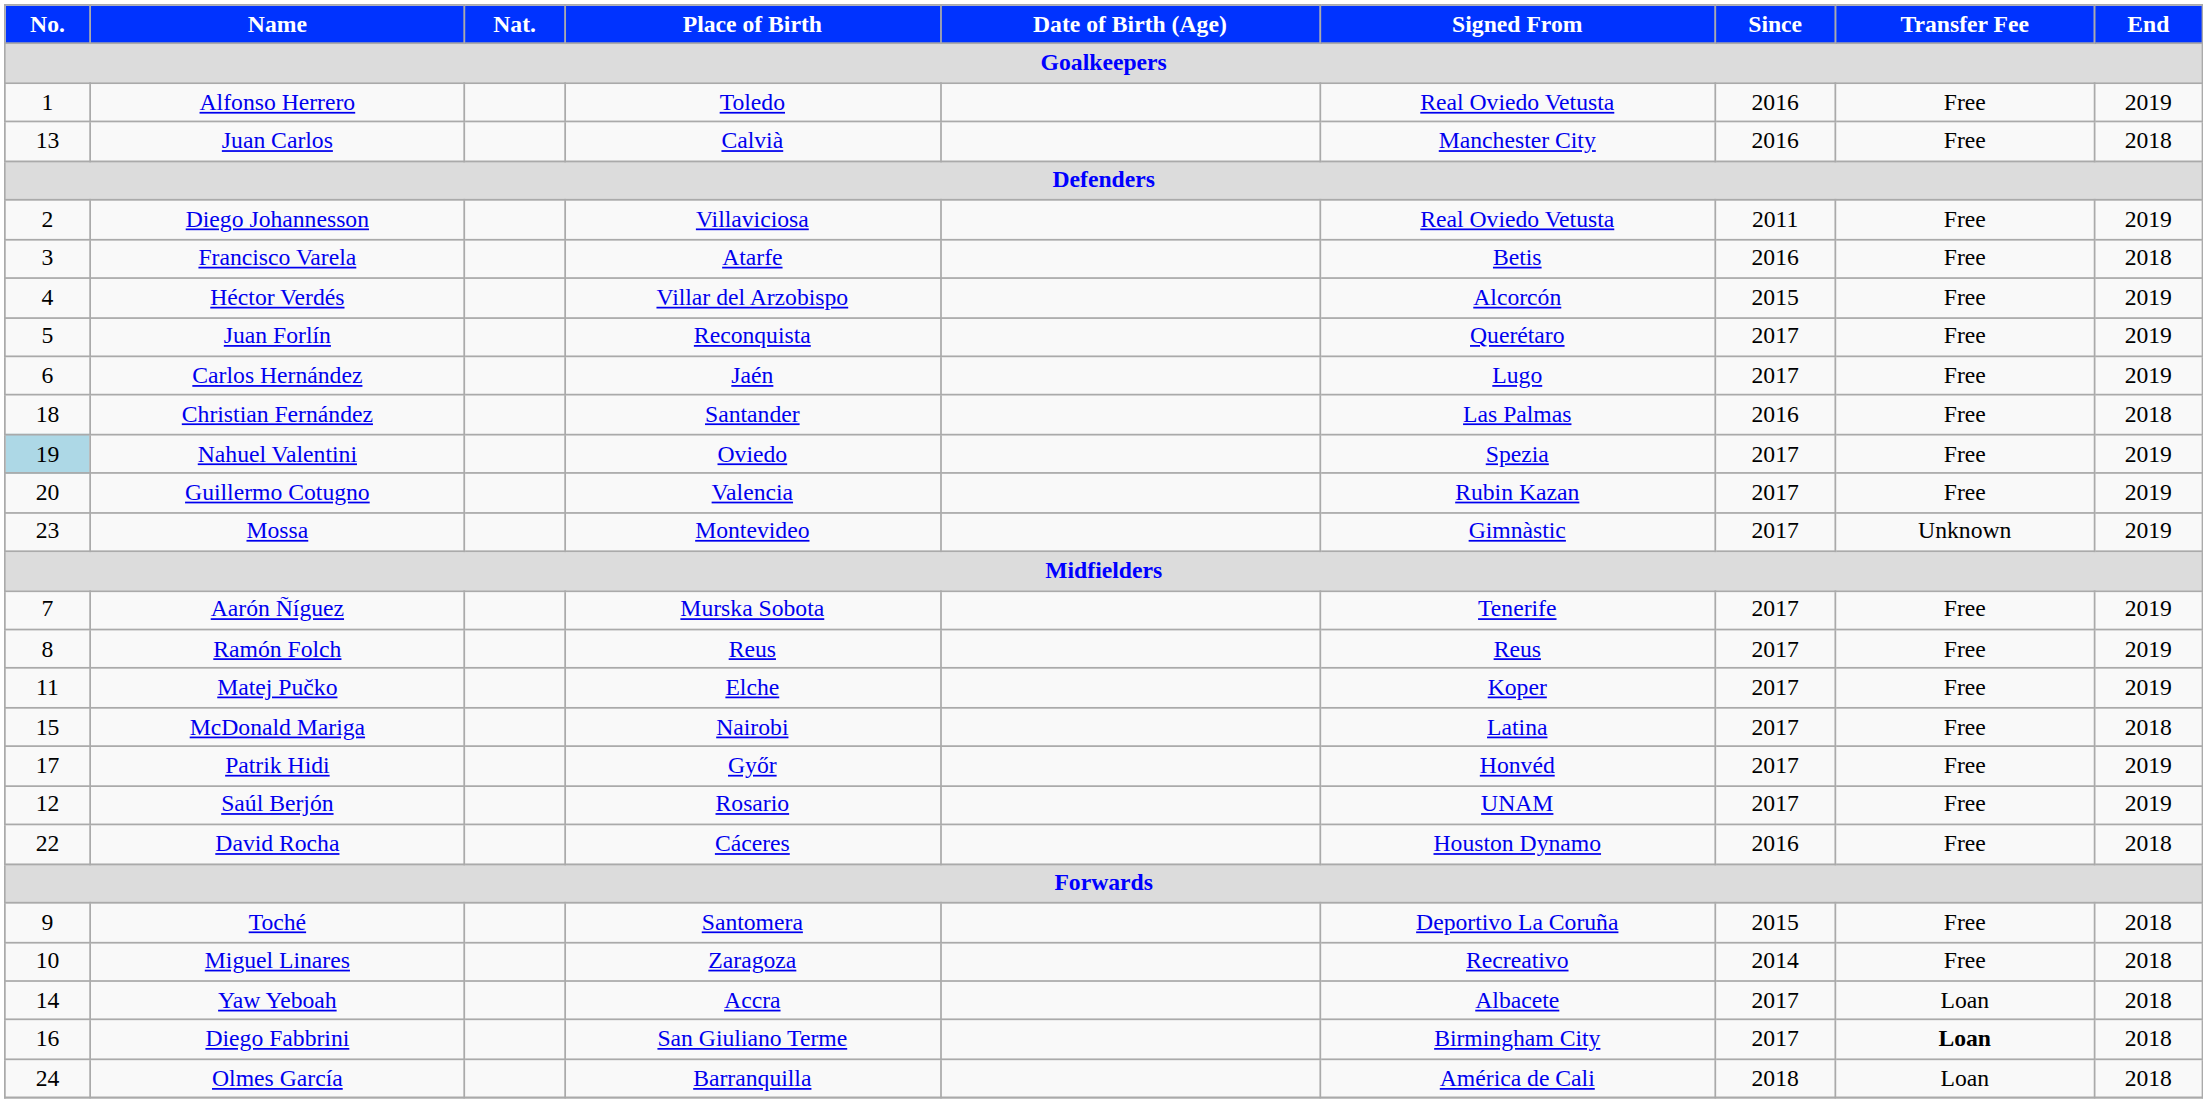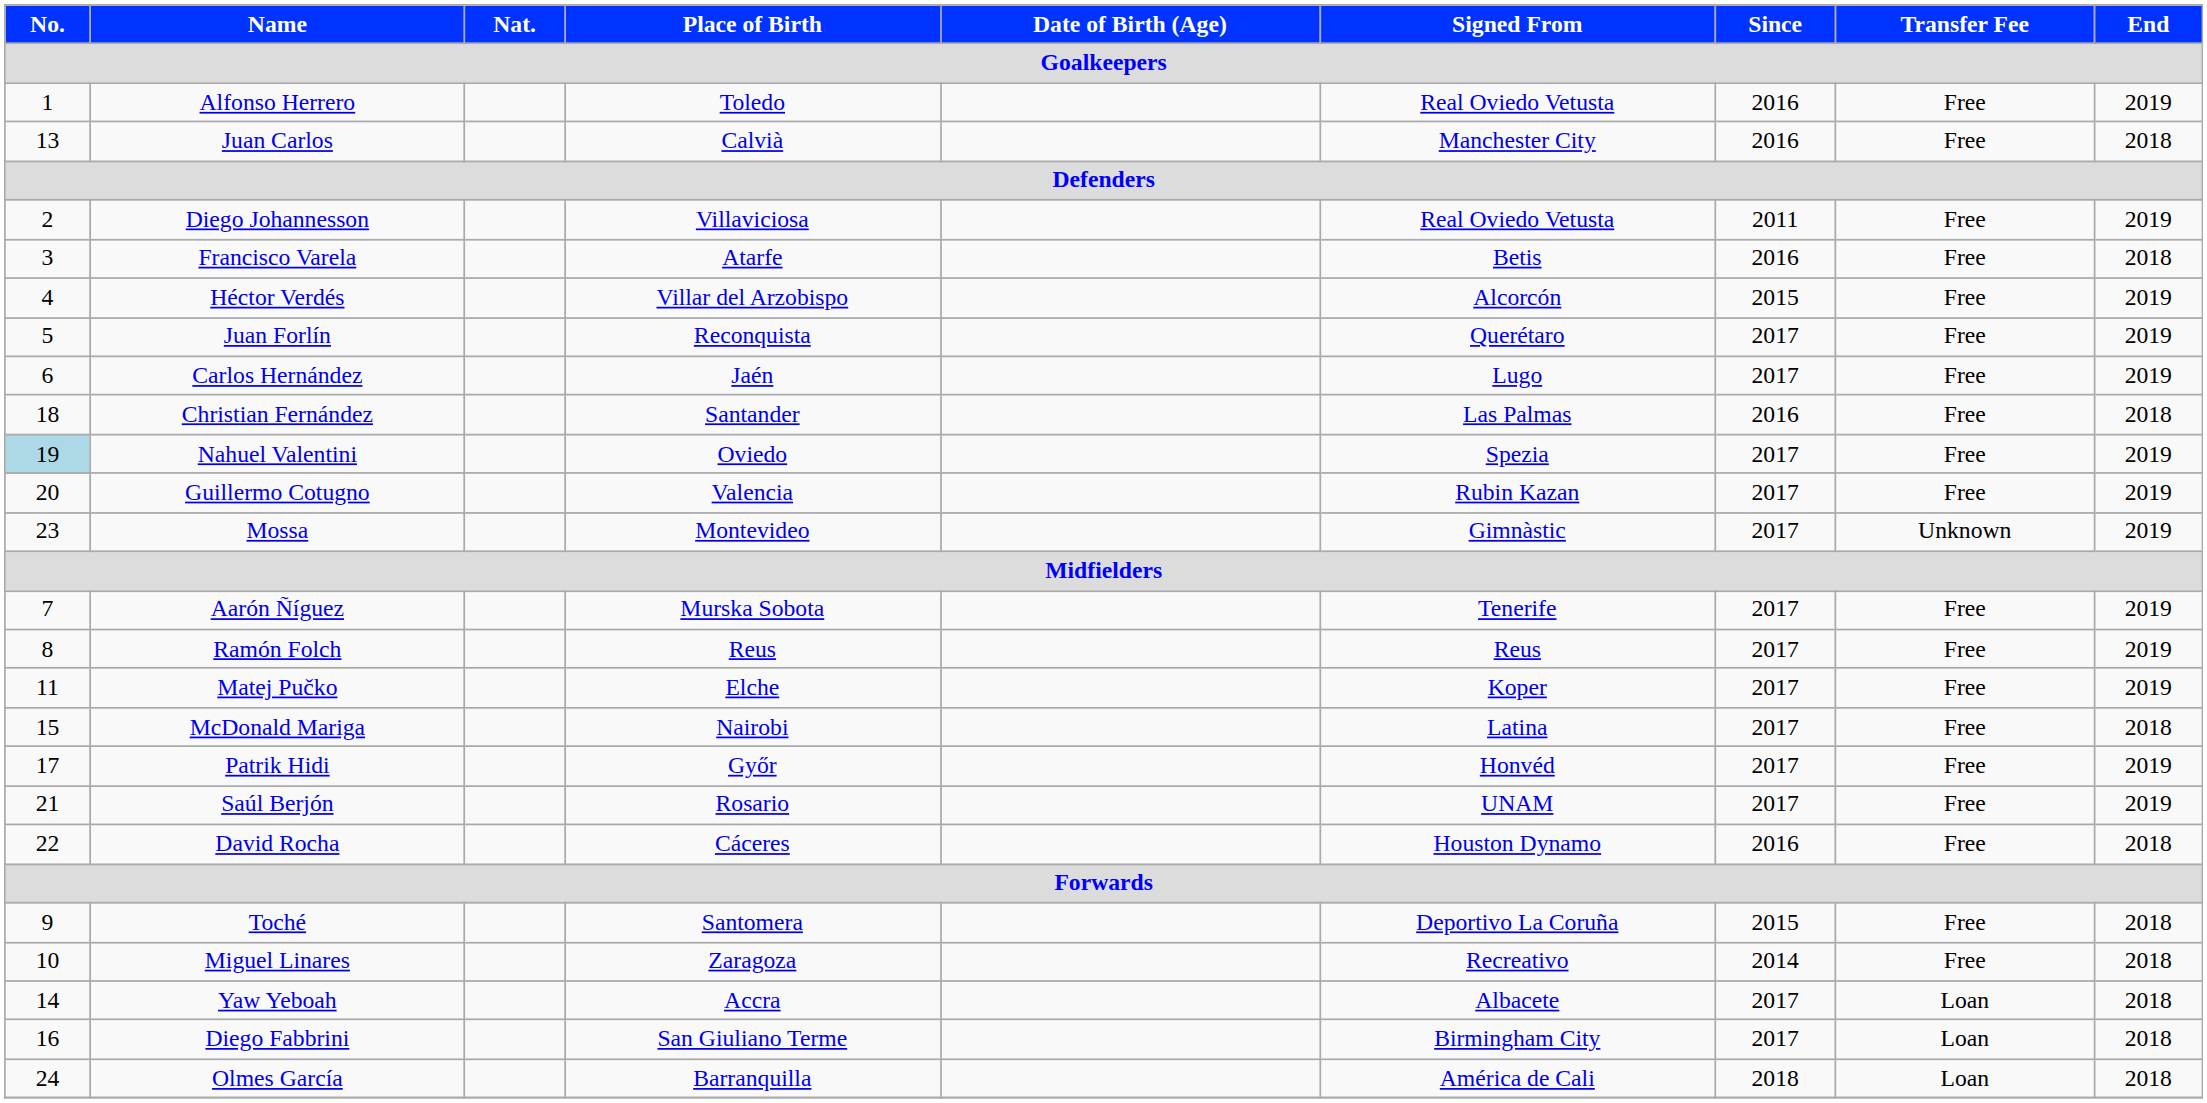Saúl Berjón | No.: 12 -> 21
Diego Fabbrini | Transfer Fee: bold -> normal
